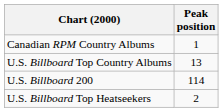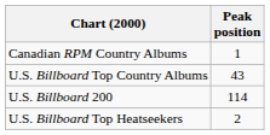U.S. Billboard Top Country Albums | Peak position: 13 -> 43
